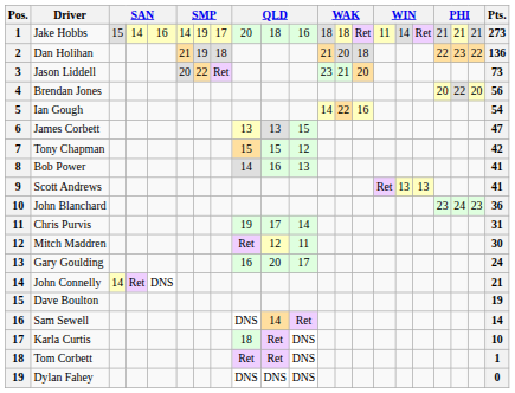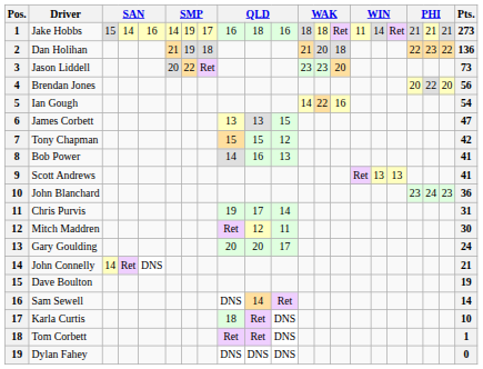Jake Hobbs | column 9: 20 -> 16
Jason Liddell | column 13: 21 -> 23
Gary Goulding | column 9: 16 -> 20
